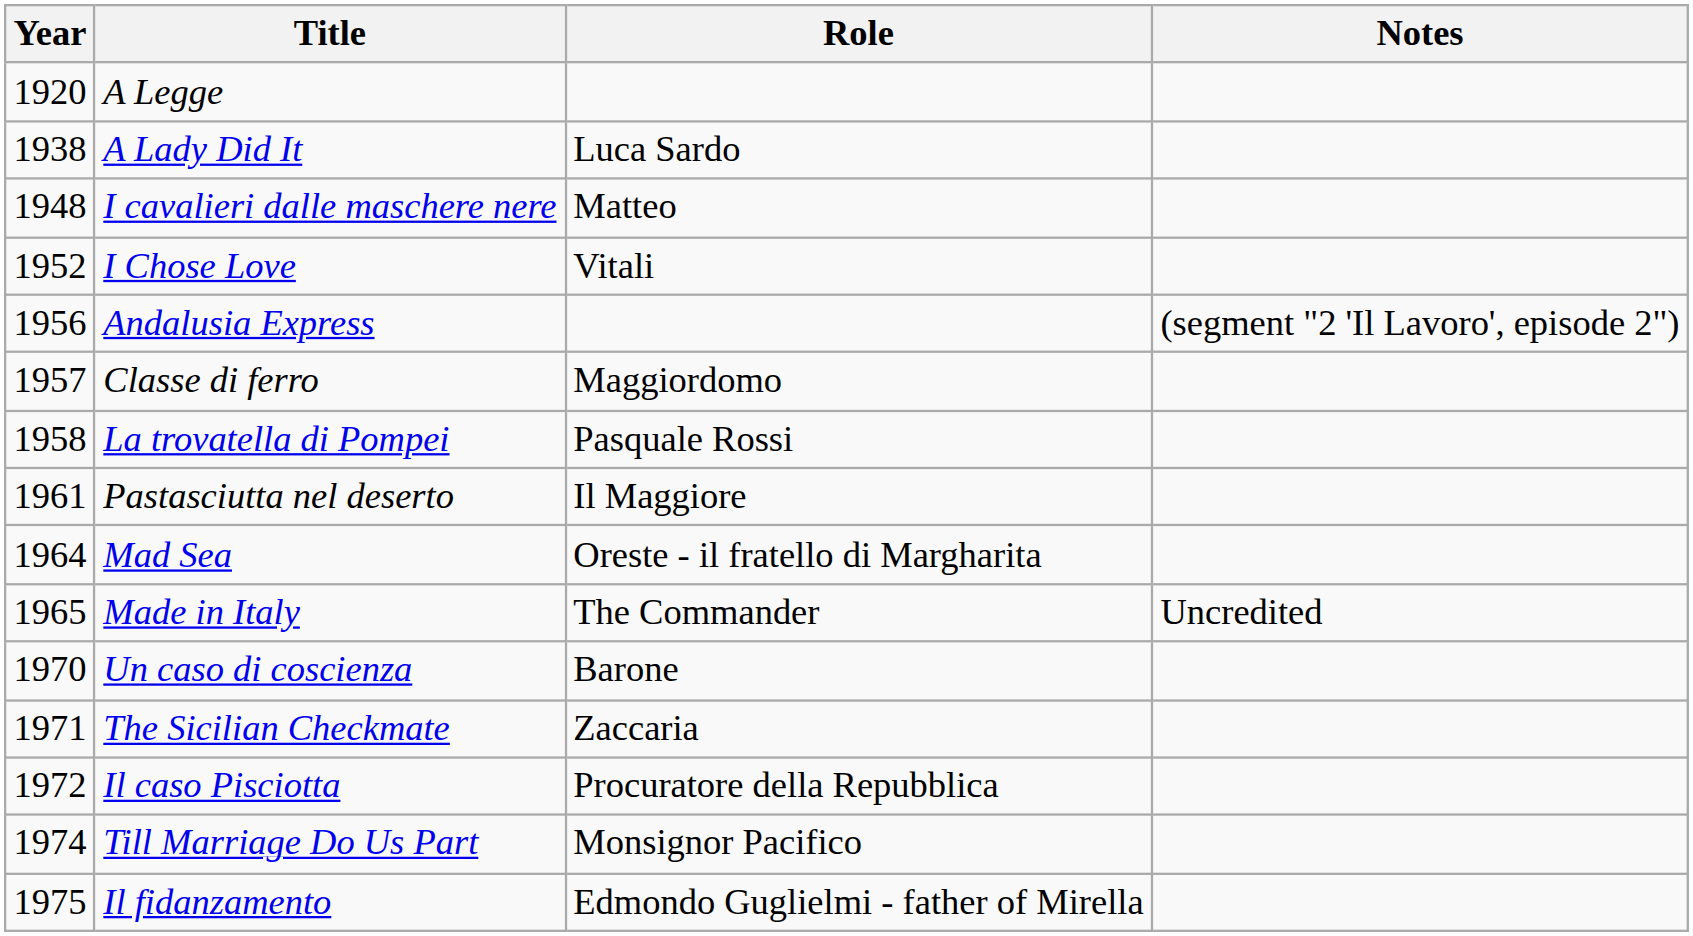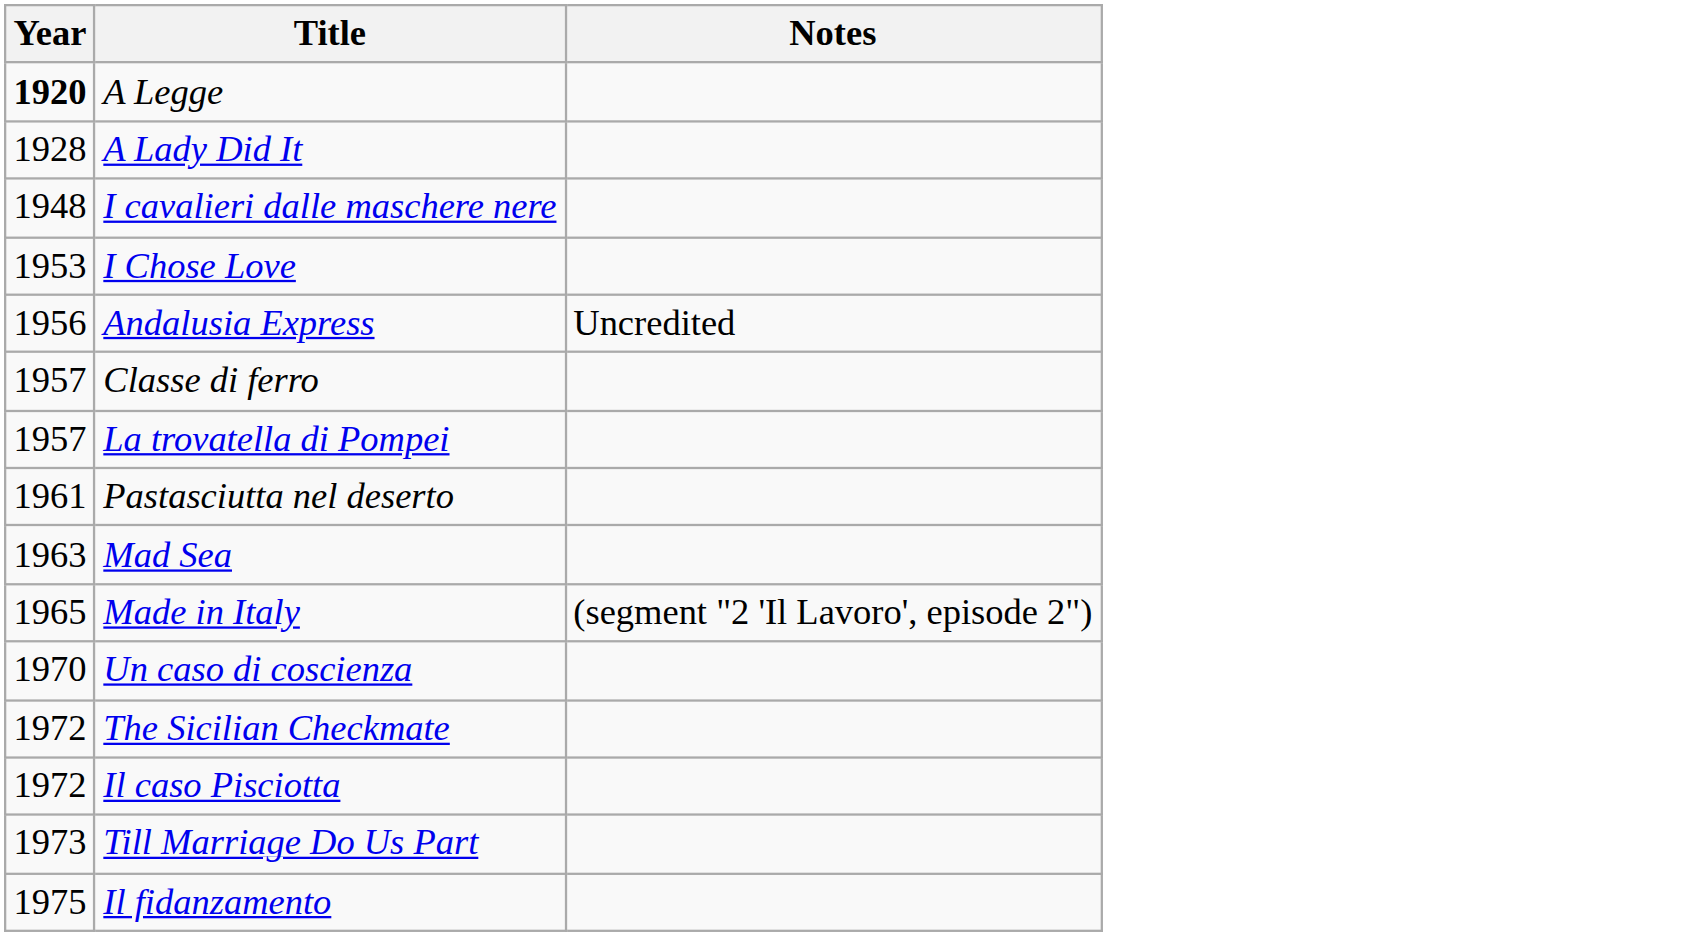- column: Role | Luca Sardo | Matteo | Vitali | Maggiordomo | Pasquale Rossi | Il Maggiore | Oreste - il fratello di Margharita | The Commander | Barone | Zaccaria | Procuratore della Repubblica | Monsignor Pacifico | Edmondo Guglielmi - father of Mirella
A Legge | Year: normal -> bold
A Lady Did It | Year: 1938 -> 1928
I Chose Love | Year: 1952 -> 1953
Andalusia Express | Notes: (segment "2 'Il Lavoro', episode 2") -> Uncredited
La trovatella di Pompei | Year: 1958 -> 1957
Mad Sea | Year: 1964 -> 1963
Made in Italy | Notes: Uncredited -> (segment "2 'Il Lavoro', episode 2")
The Sicilian Checkmate | Year: 1971 -> 1972
Till Marriage Do Us Part | Year: 1974 -> 1973
